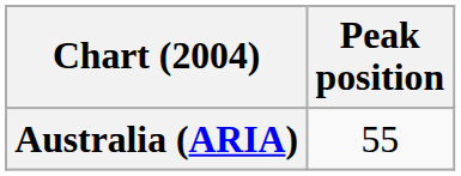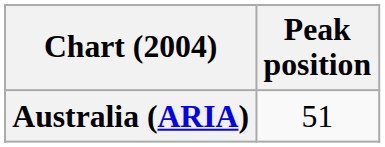Australia (ARIA) | Peak position: 55 -> 51
